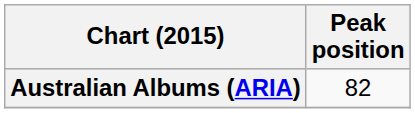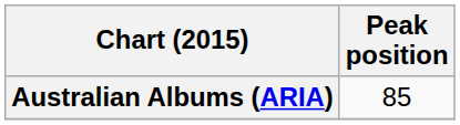Australian Albums (ARIA) | Peak position: 82 -> 85
